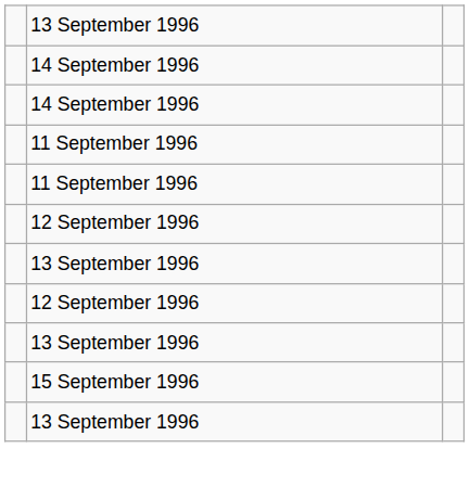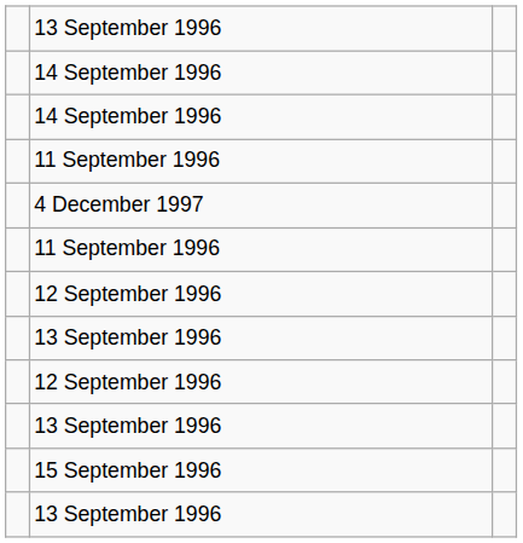+ row: 4 December 1997
